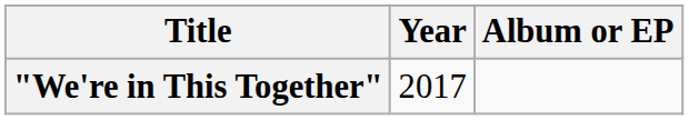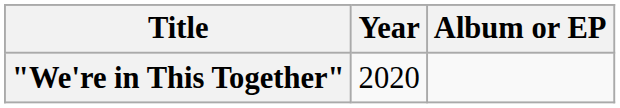"We're in This Together" | Year: 2017 -> 2020
